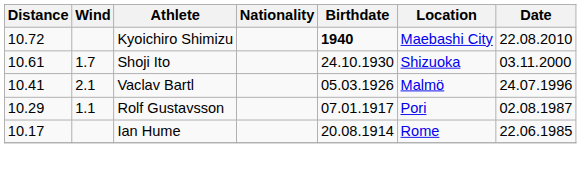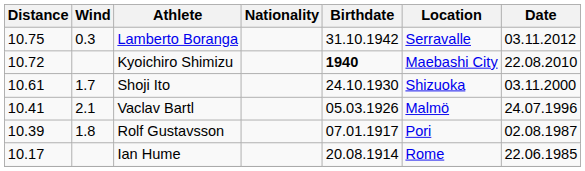+ row: 10.75 | 0.3 | Lamberto Boranga | 31.10.1942 | Serravalle | 03.11.2012
Rolf Gustavsson | Distance: 10.29 -> 10.39
Rolf Gustavsson | Wind: 1.1 -> 1.8
